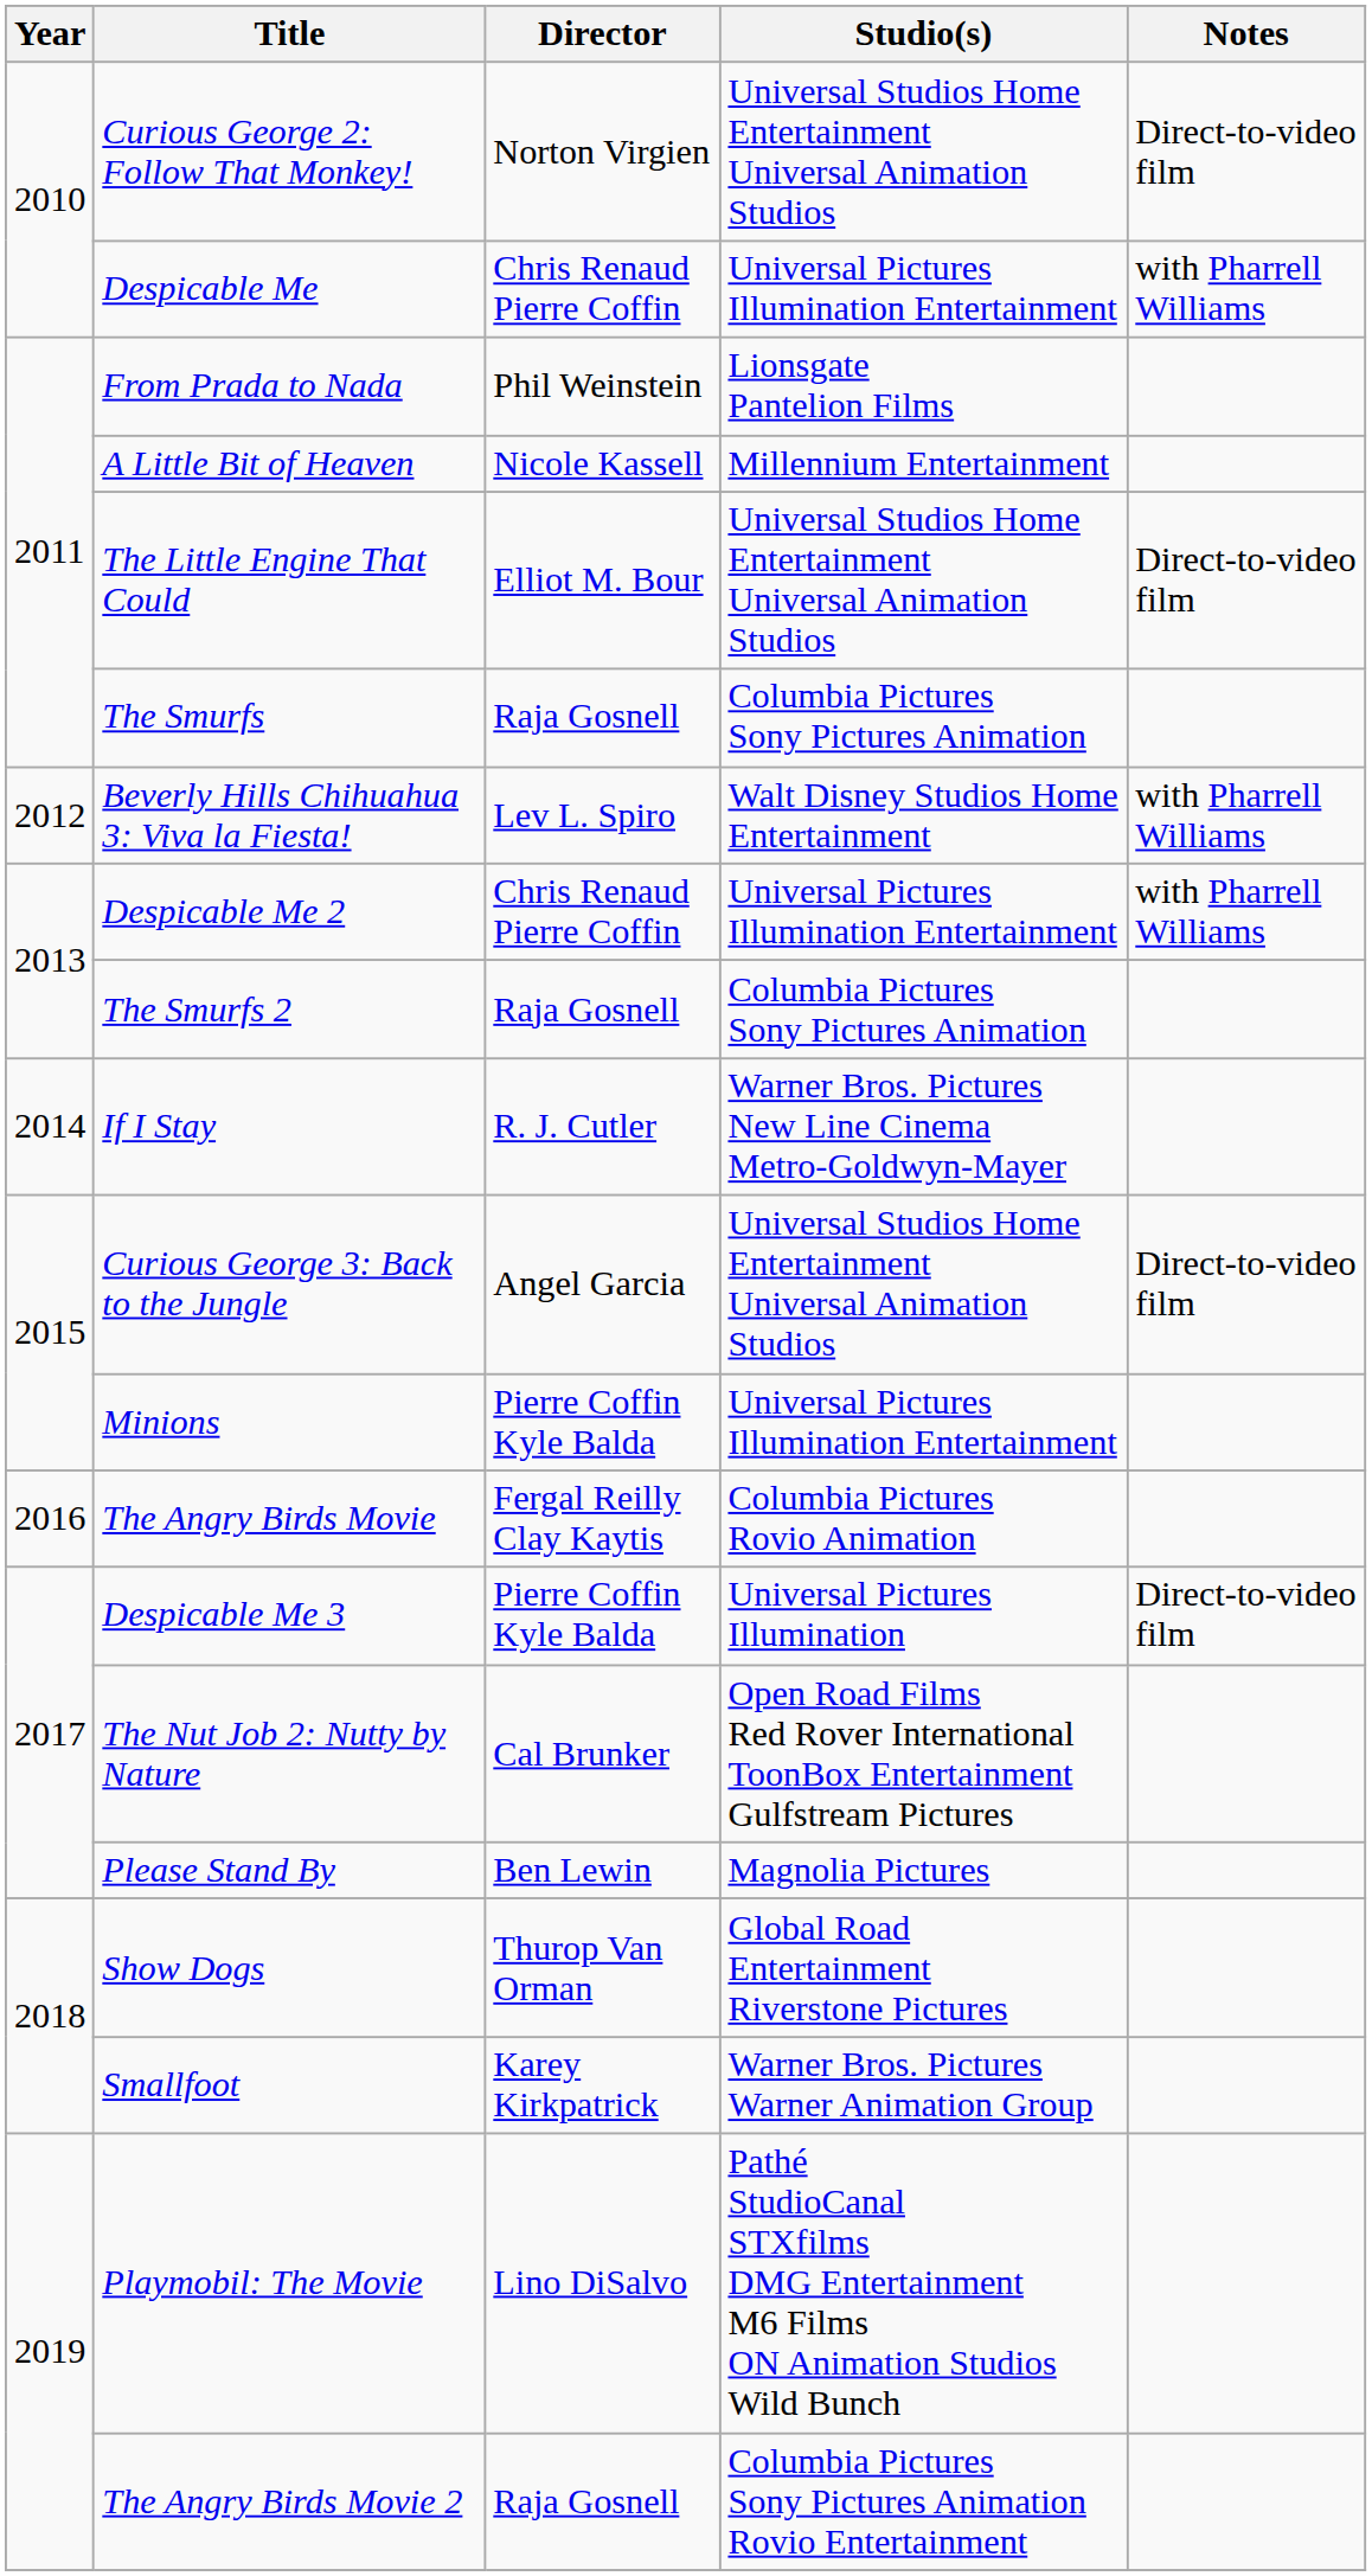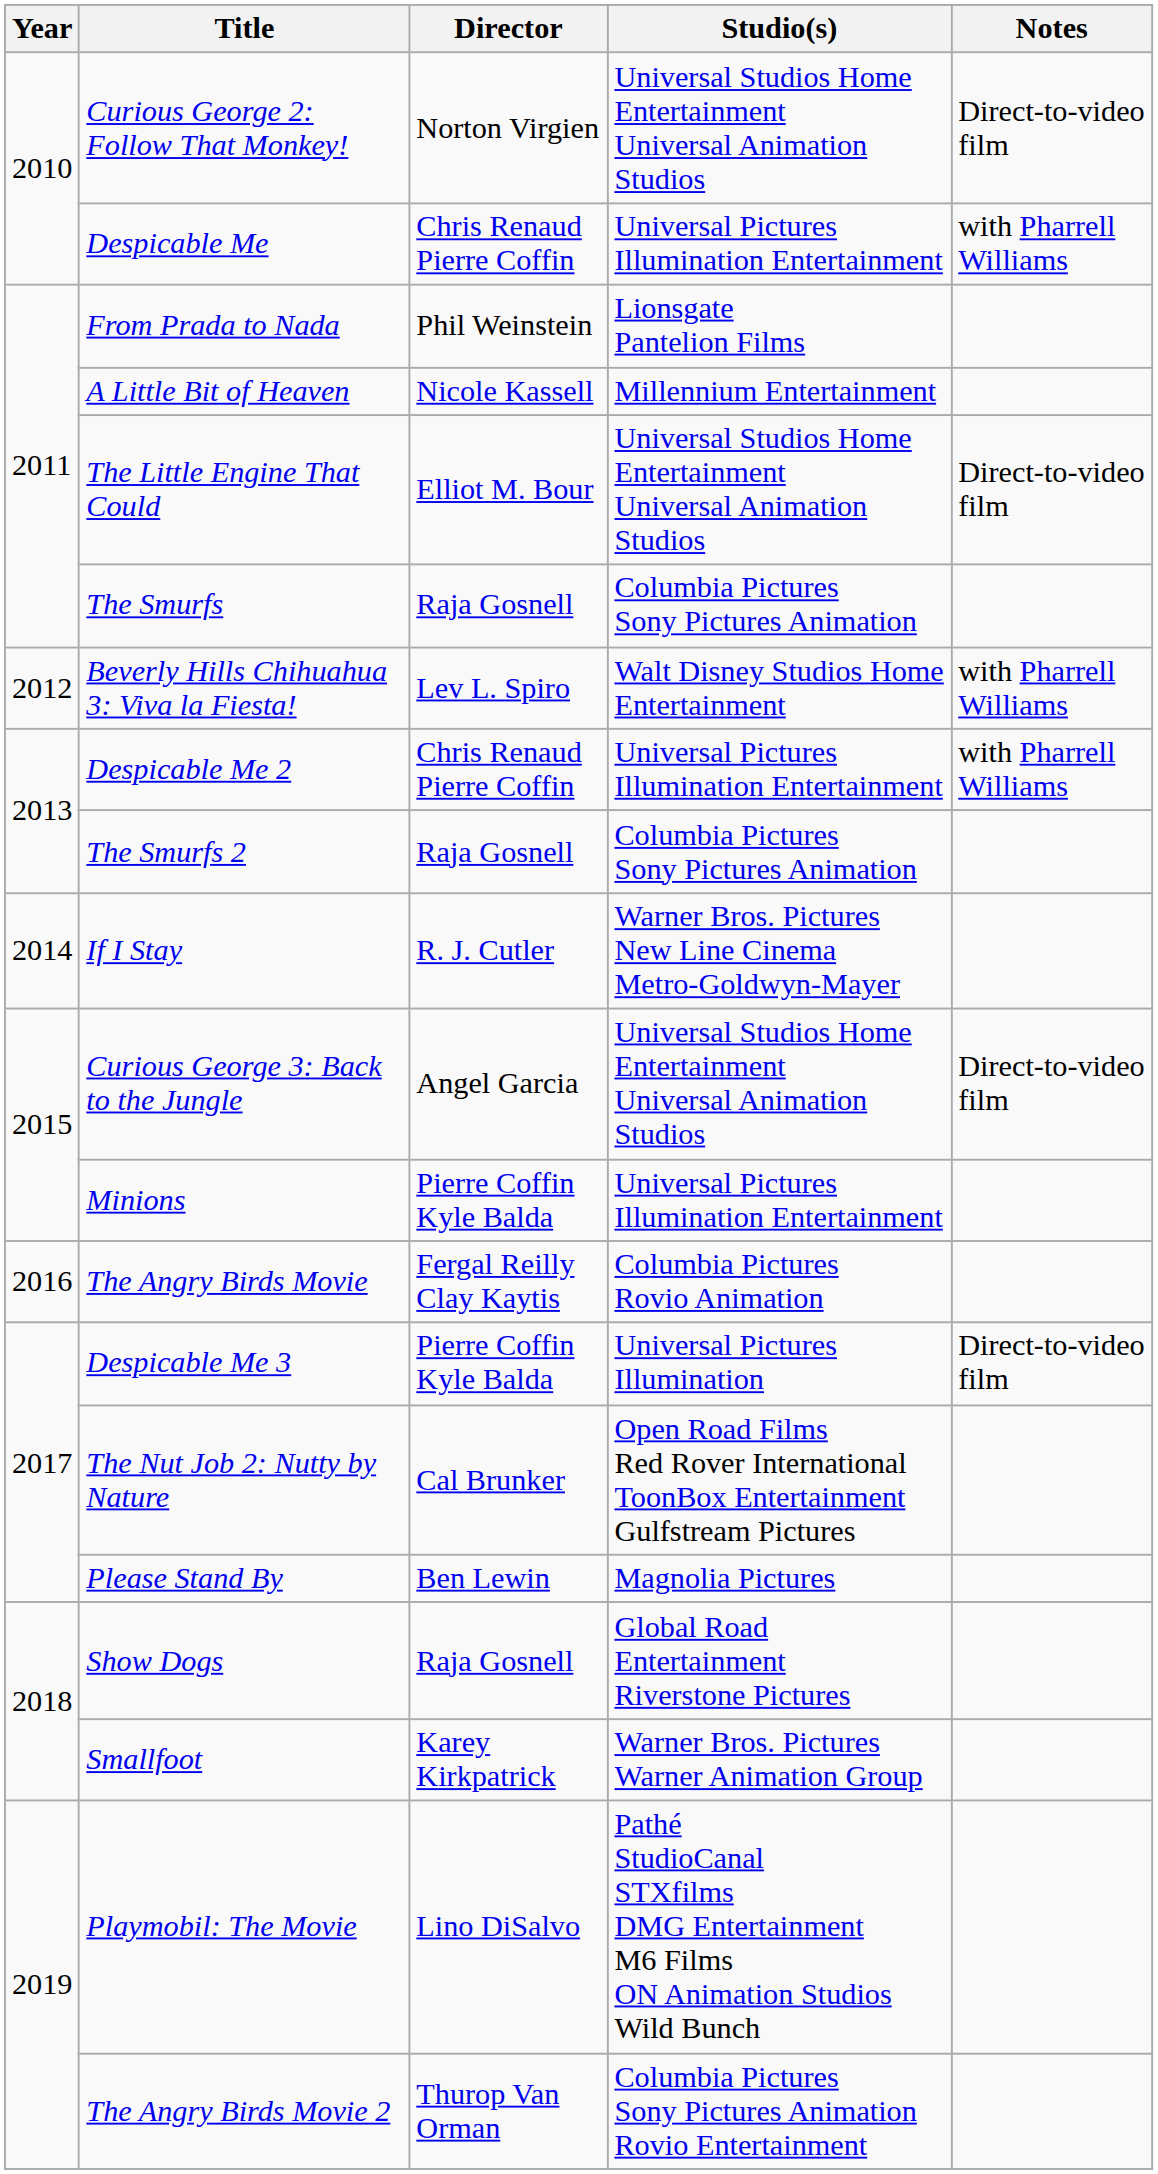Show Dogs | Director: Thurop Van Orman -> Raja Gosnell
The Angry Birds Movie 2 | Director: Raja Gosnell -> Thurop Van Orman
